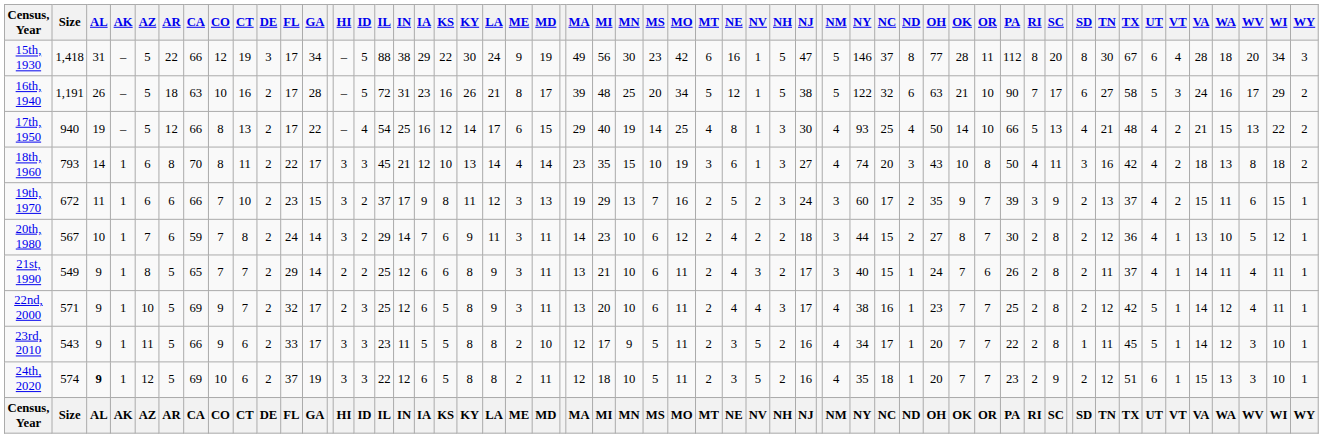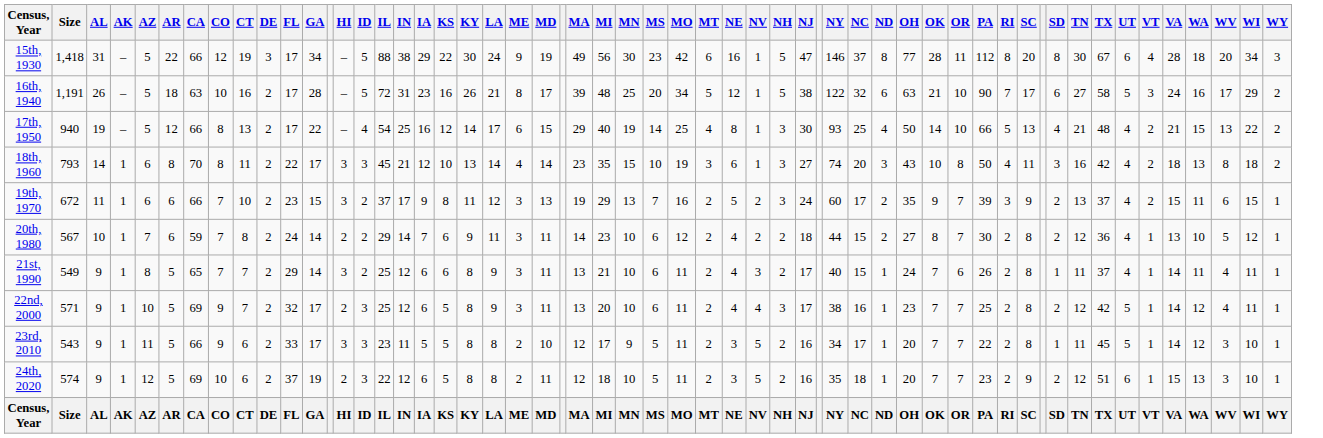- column: NM | 5 | 5 | 4 | 4 | 3 | 3 | 3 | 4 | 4 | 4 | NM
20th, 1980 | HI: 3 -> 2
21st, 1990 | HI: 2 -> 3
21st, 1990 | SD: 2 -> 1
24th, 2020 | AL: bold -> normal
24th, 2020 | HI: 3 -> 2
